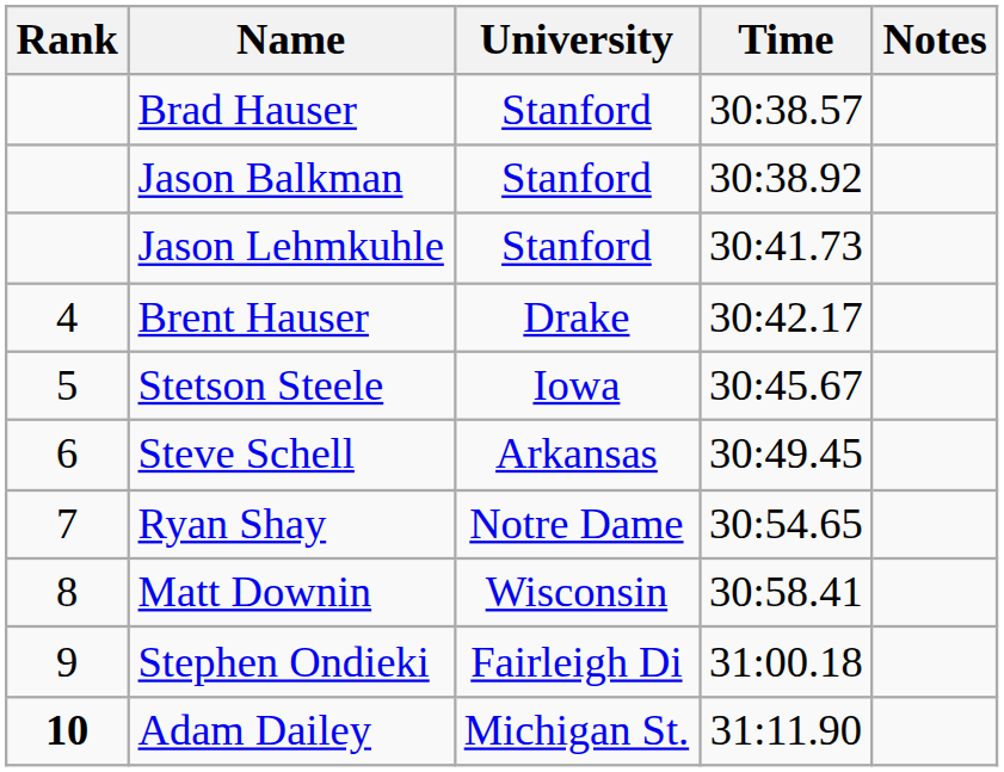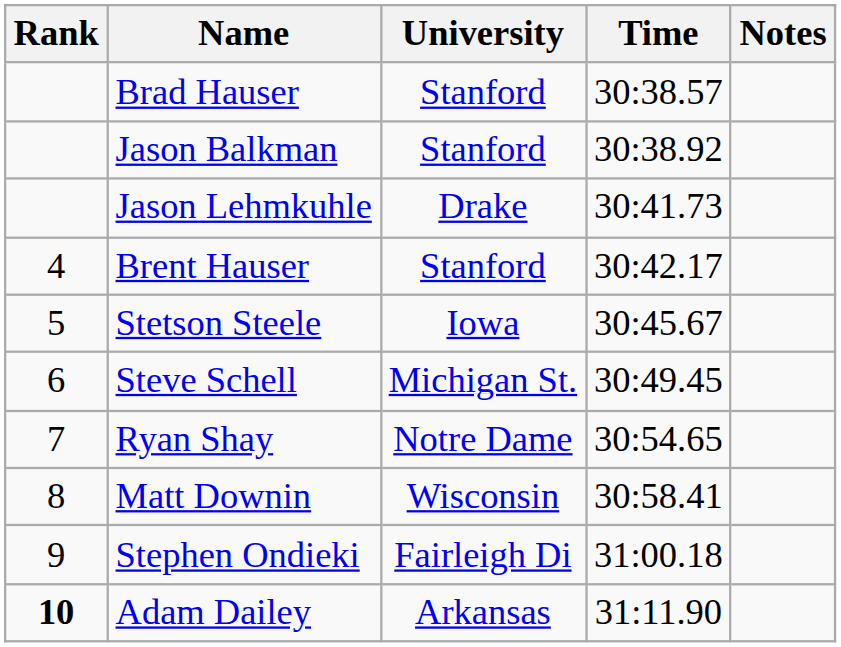Jason Lehmkuhle | University: Stanford -> Drake
Brent Hauser | University: Drake -> Stanford
Steve Schell | University: Arkansas -> Michigan St.
Adam Dailey | University: Michigan St. -> Arkansas
